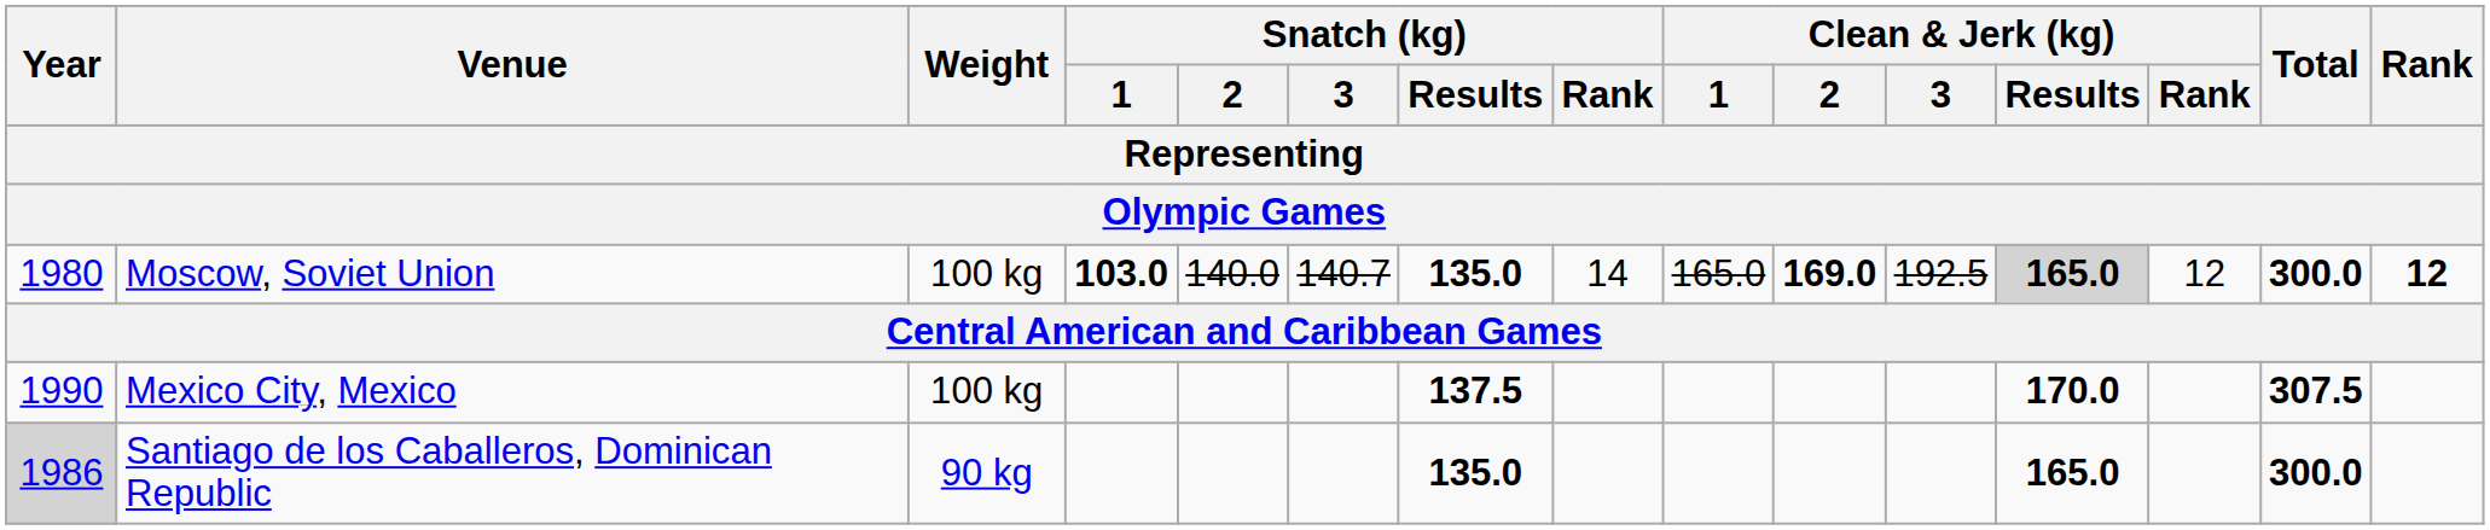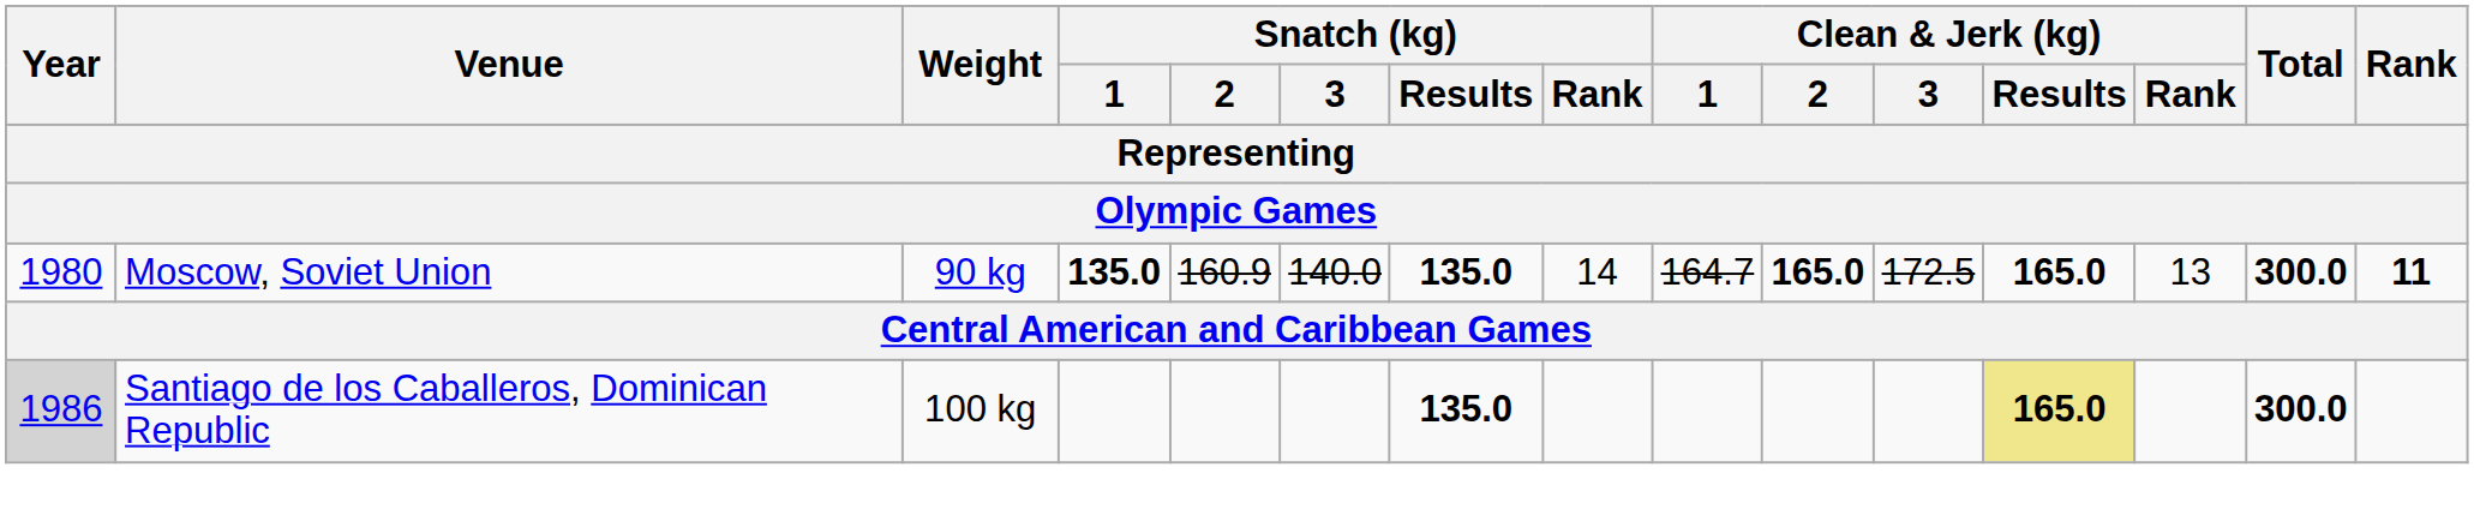Moscow, Soviet Union | Weight: 100 kg -> 90 kg
Moscow, Soviet Union | Snatch (kg) / 1: 103.0 -> 135.0
Moscow, Soviet Union | Snatch (kg) / 2: 140.0 -> 160.9
Moscow, Soviet Union | Snatch (kg) / 3: 140.7 -> 140.0
Moscow, Soviet Union | Clean & Jerk (kg) / 1: 165.0 -> 164.7
Moscow, Soviet Union | Clean & Jerk (kg) / 2: 169.0 -> 165.0
Moscow, Soviet Union | Clean & Jerk (kg) / 3: 192.5 -> 172.5
Moscow, Soviet Union | Clean & Jerk (kg) / Results: lightgrey background -> no background
Moscow, Soviet Union | Clean & Jerk (kg) / Rank: 12 -> 13
Moscow, Soviet Union | Rank: 12 -> 11
- row: 1990 | Mexico City, Mexico | 100 kg | 137.5 | 170.0 | 307.5
Santiago de los Caballeros, Dominican Republic | Weight: 90 kg -> 100 kg
Santiago de los Caballeros, Dominican Republic | Clean & Jerk (kg) / Results: no background -> khaki background
